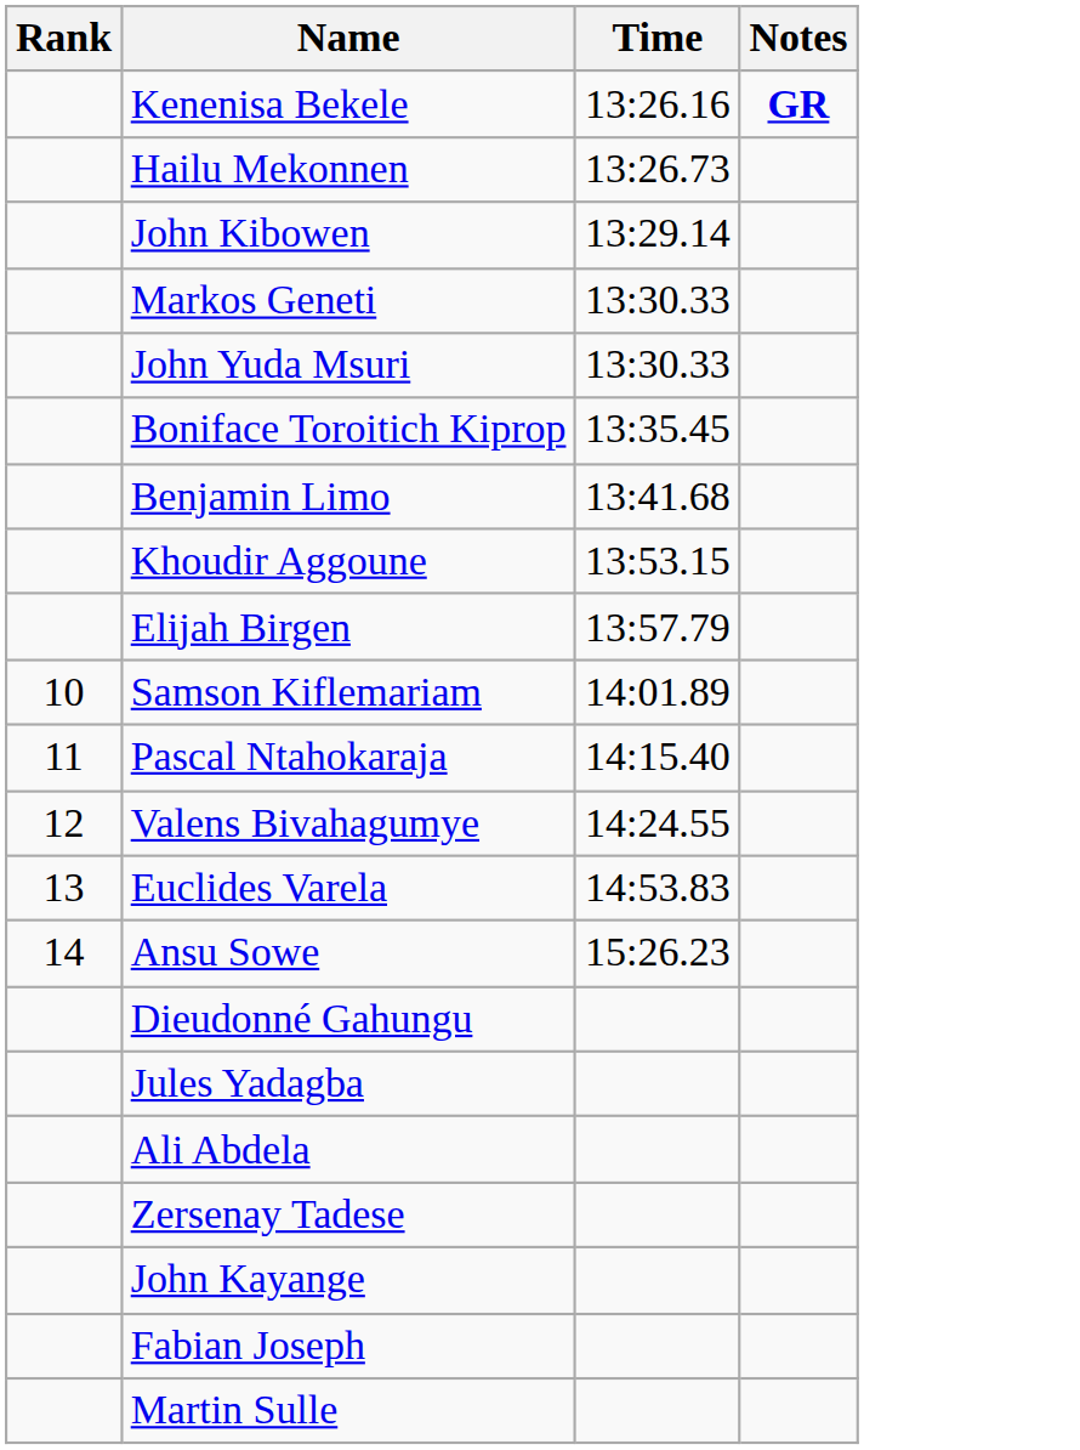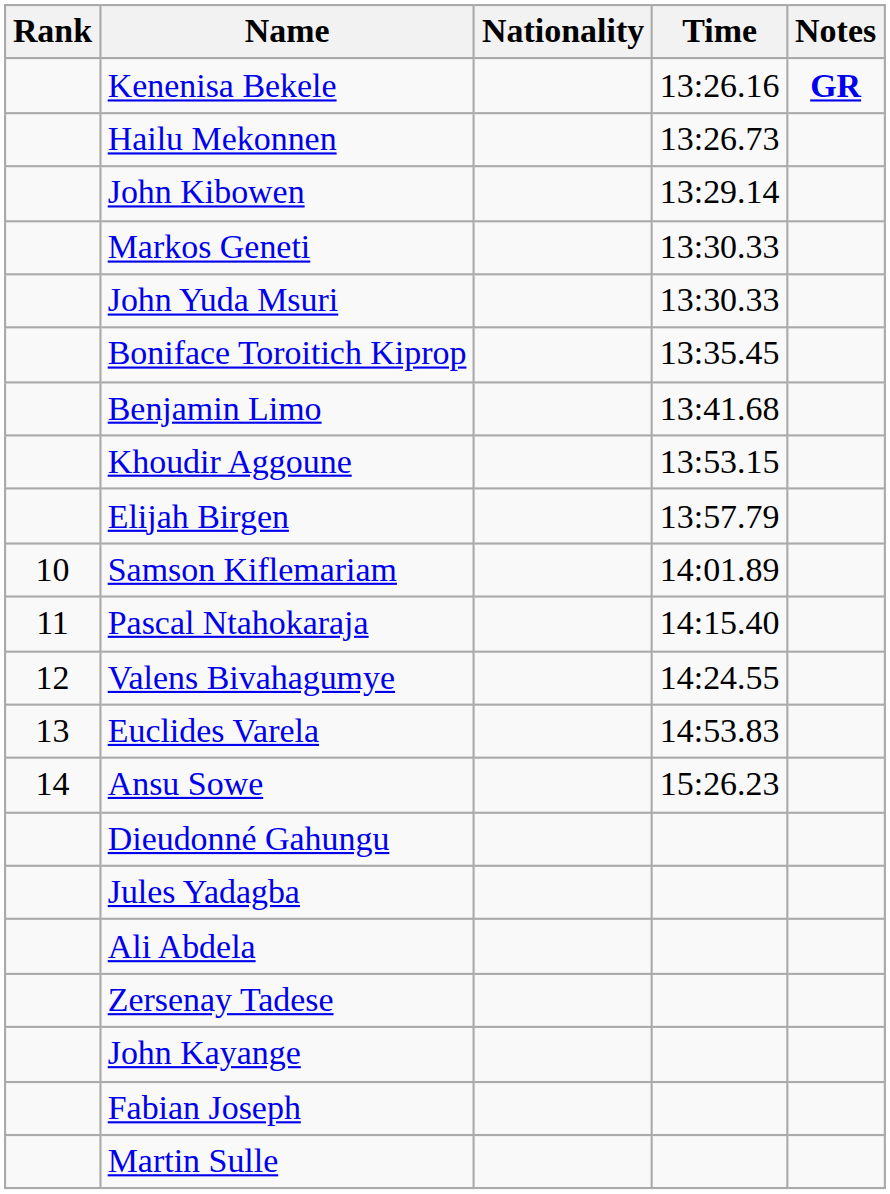+ column: Nationality
